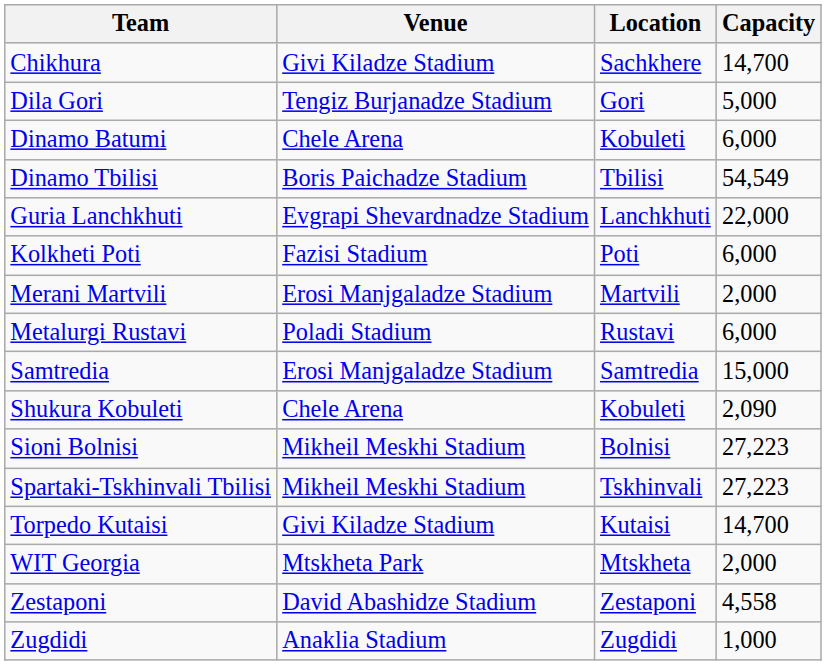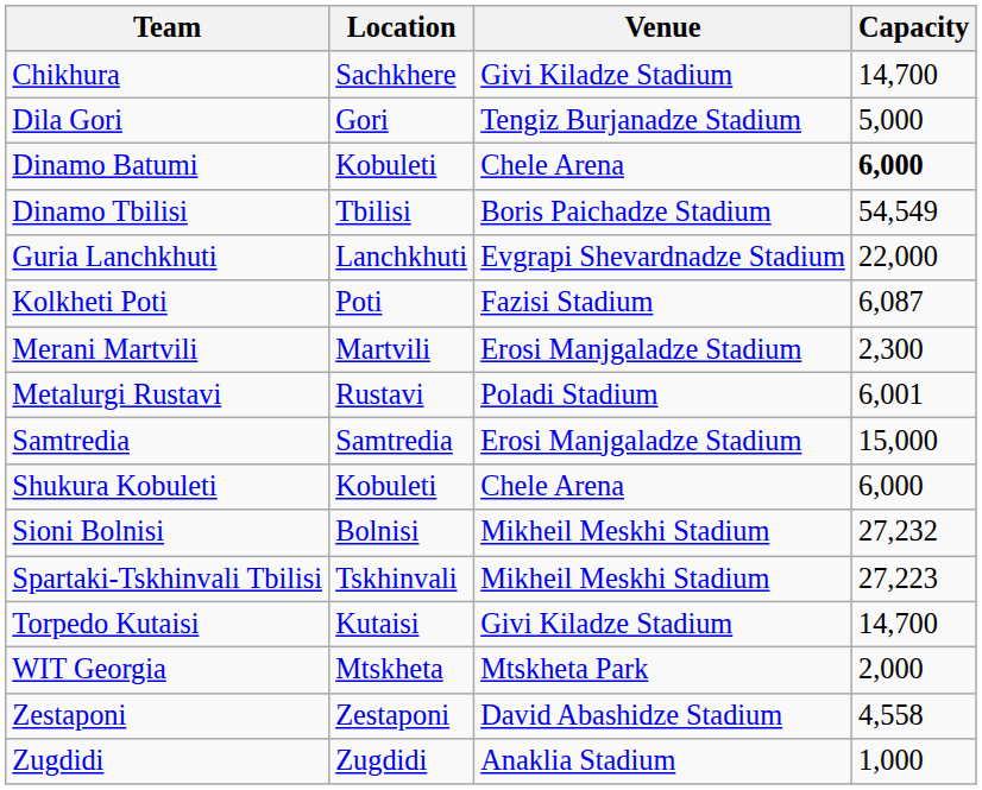columns swapped: Location <-> Venue
Dinamo Batumi | Capacity: normal -> bold
Kolkheti Poti | Capacity: 6,000 -> 6,087
Merani Martvili | Capacity: 2,000 -> 2,300
Metalurgi Rustavi | Capacity: 6,000 -> 6,001
Shukura Kobuleti | Capacity: 2,090 -> 6,000
Sioni Bolnisi | Capacity: 27,223 -> 27,232
